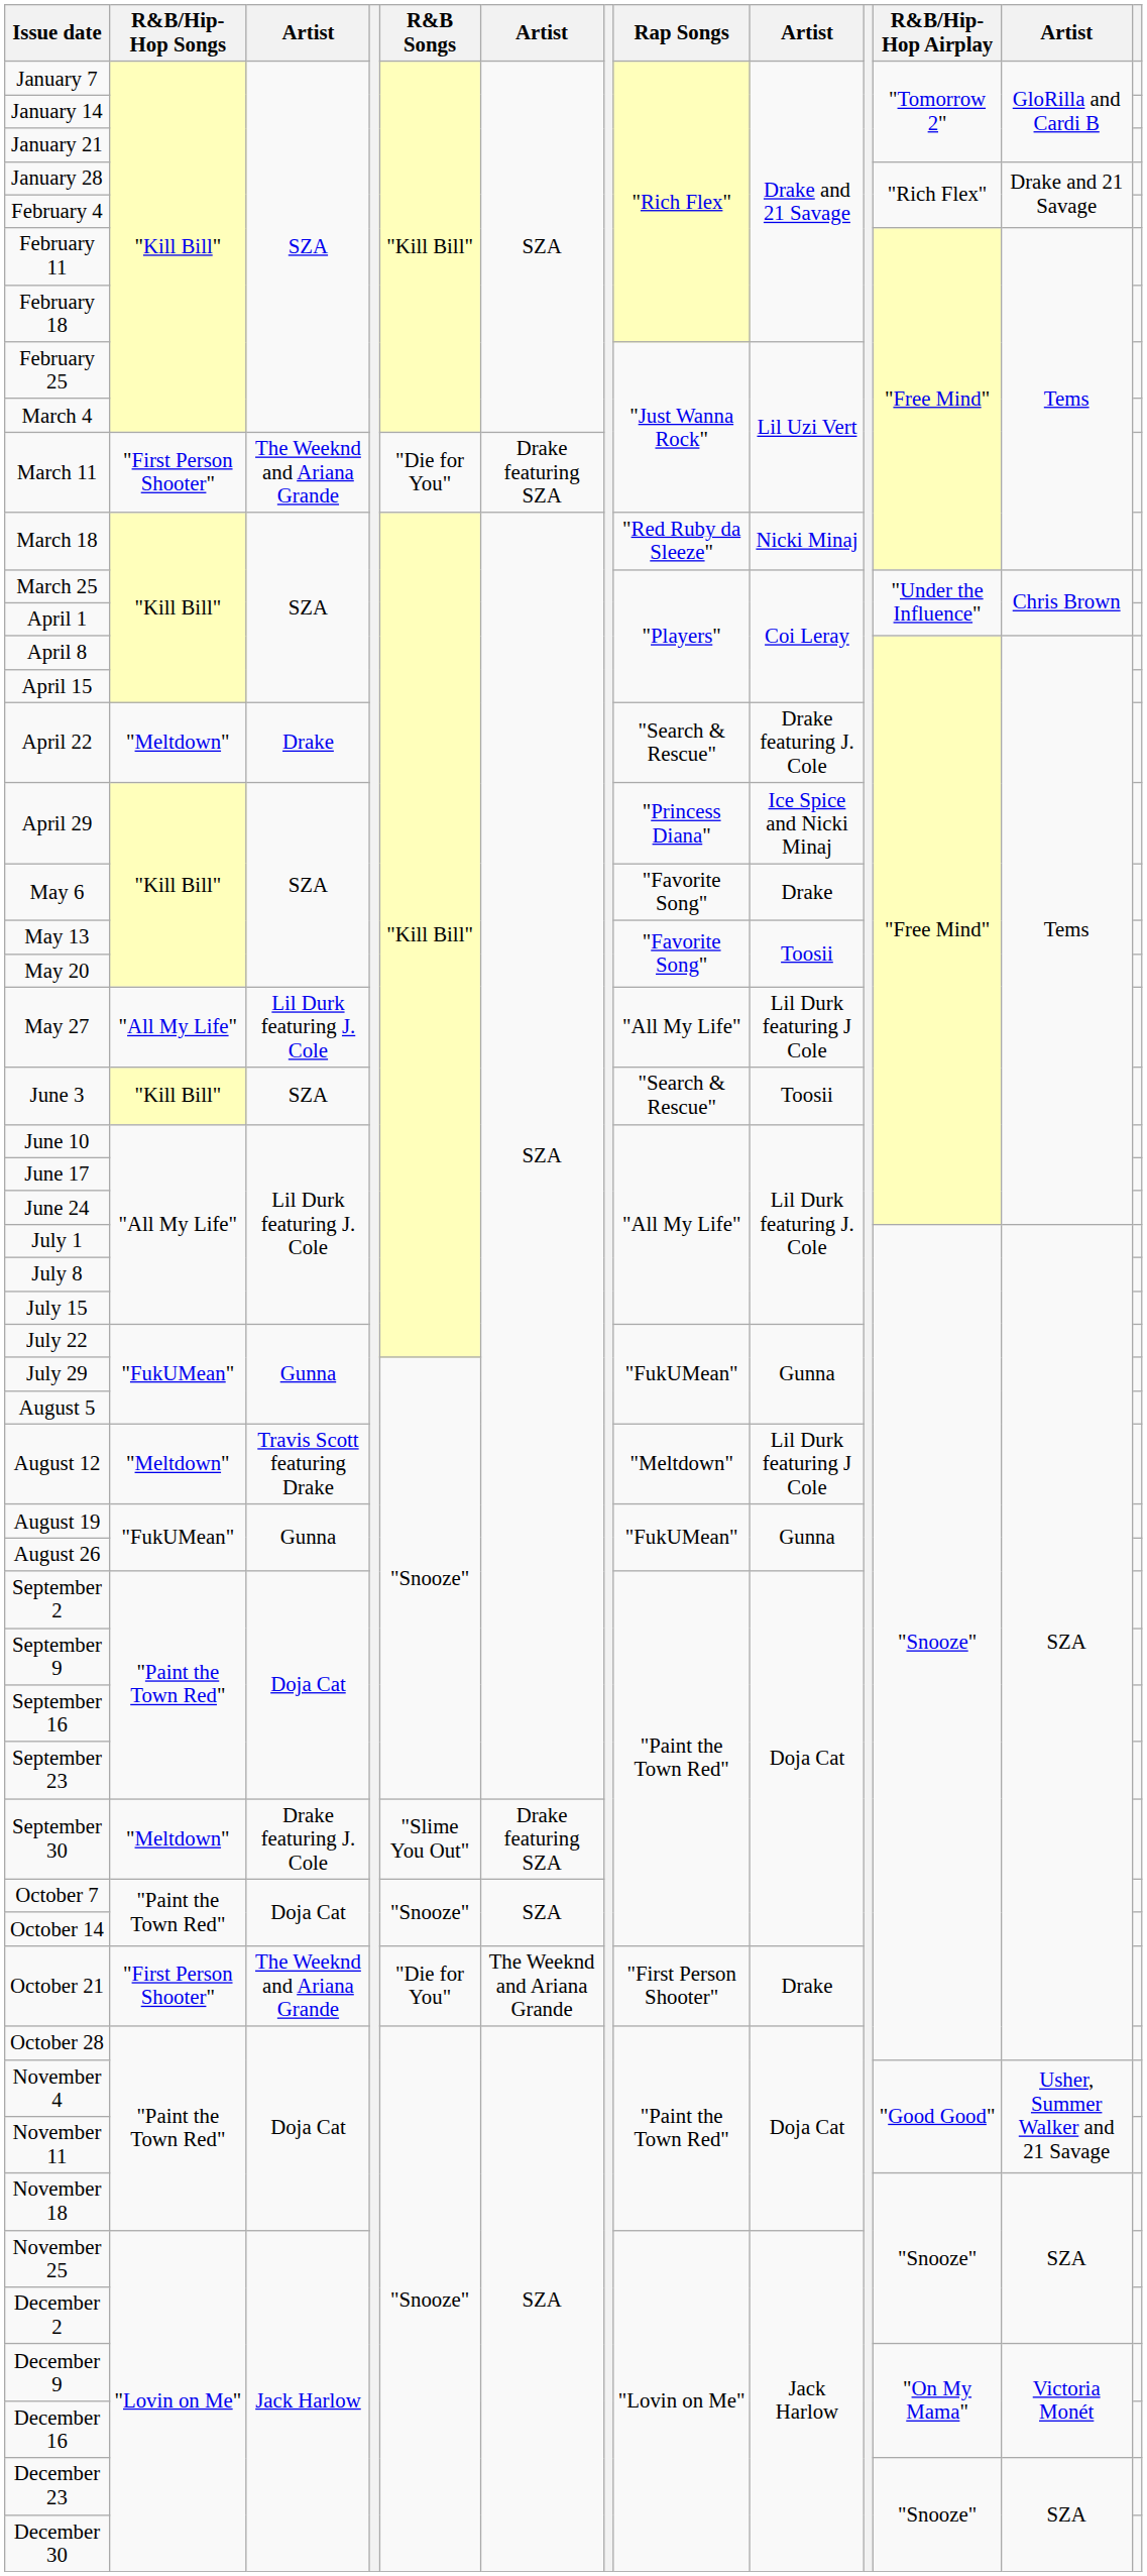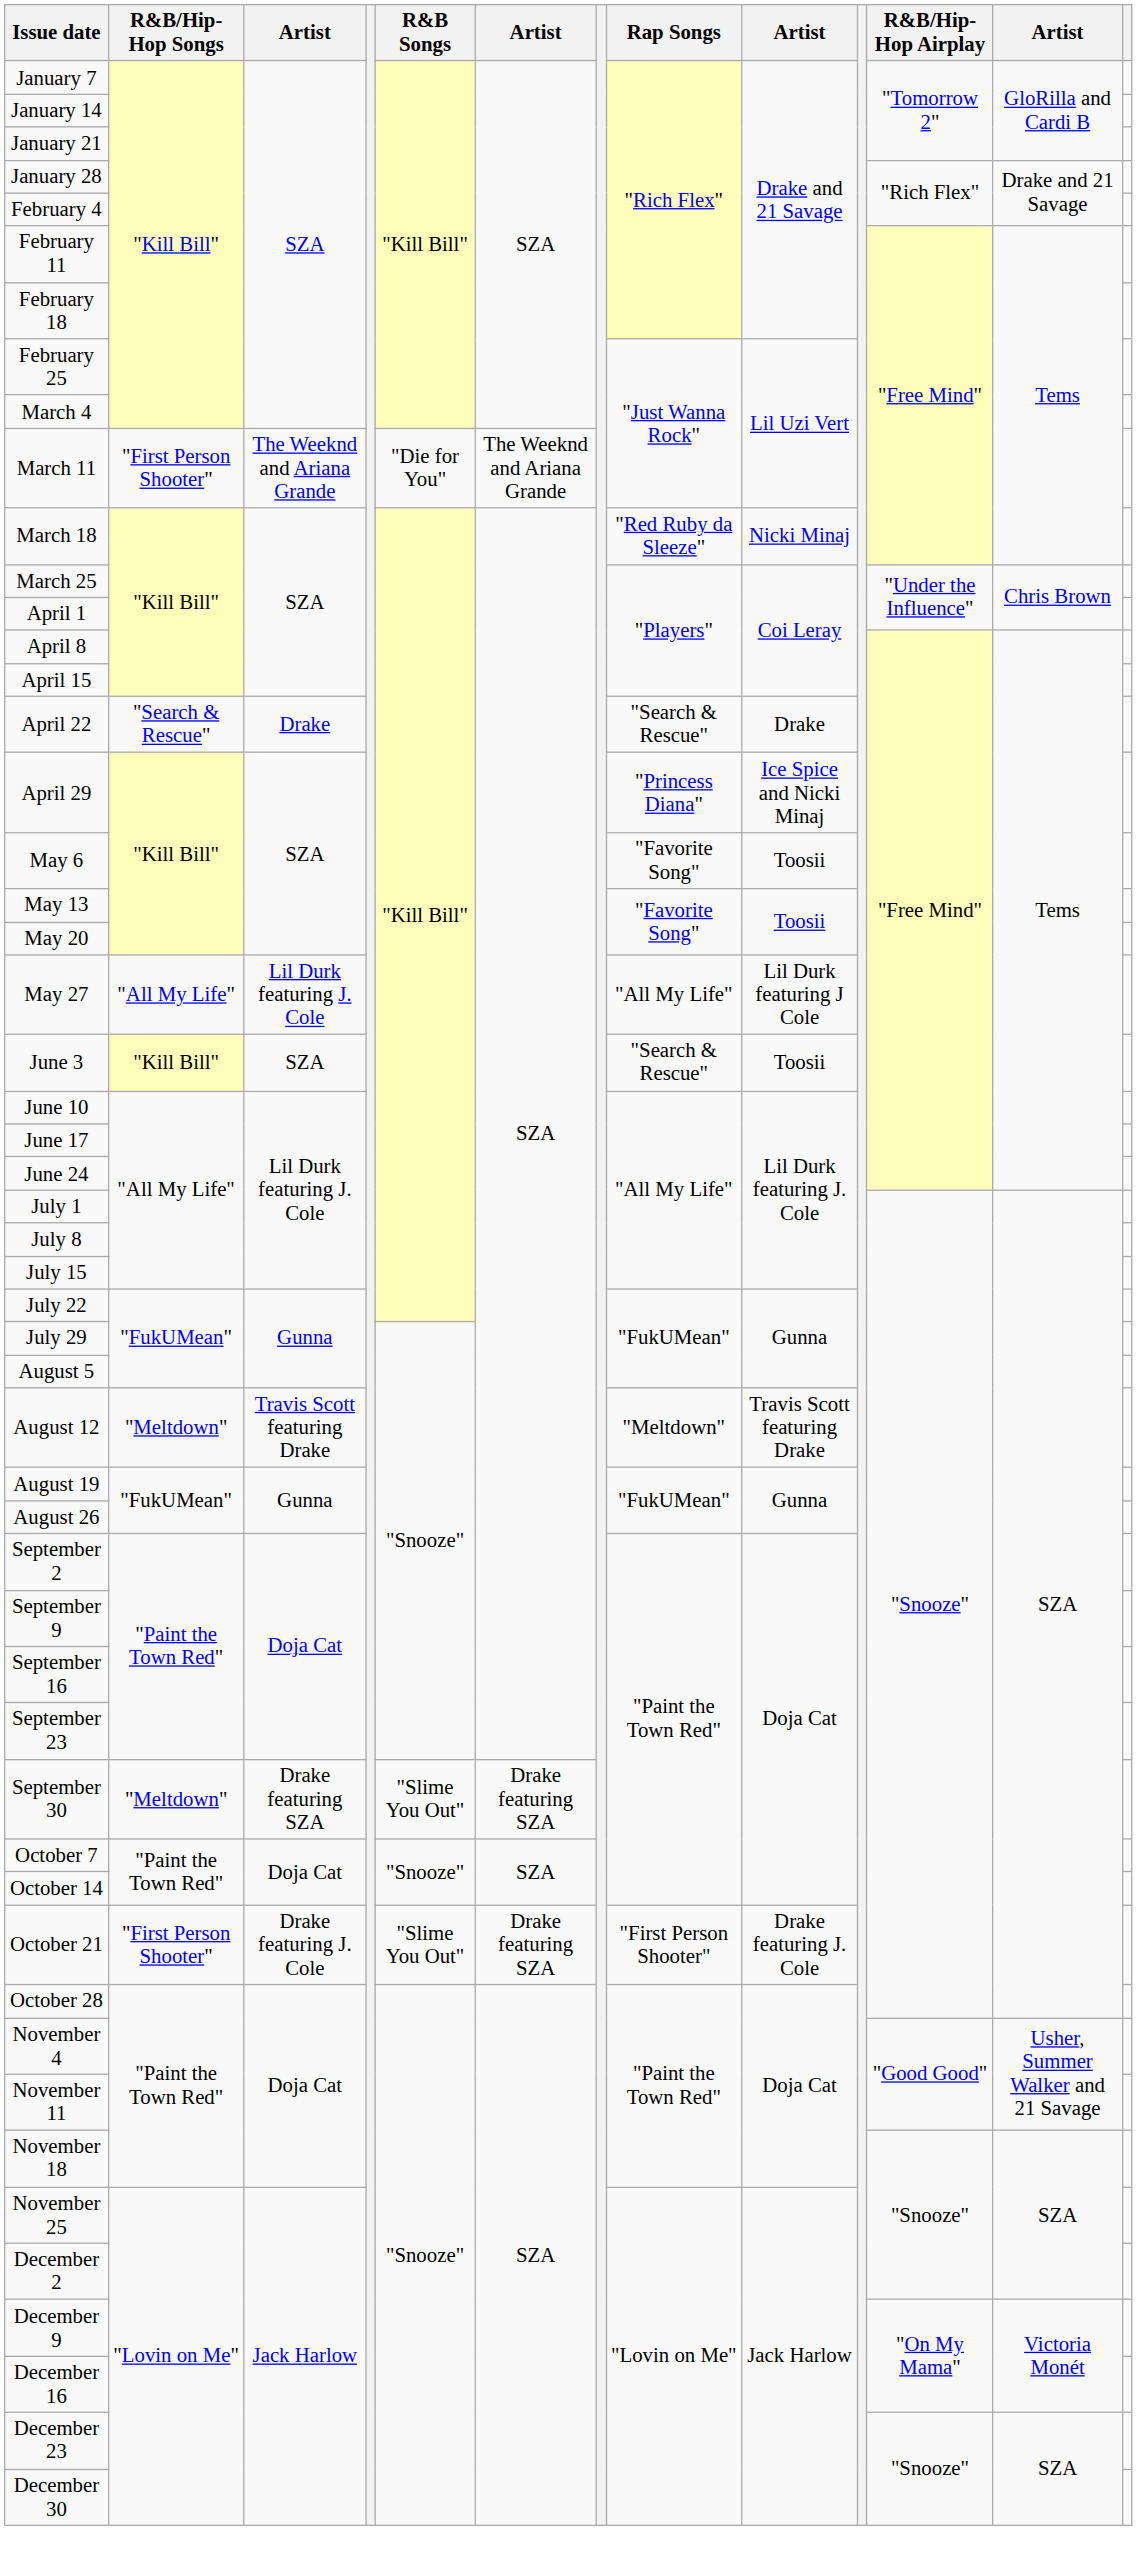March 11 | column 6: Drake featuring SZA -> The Weeknd and Ariana Grande
April 22 | R&B/Hip-Hop Songs: "Meltdown" -> "Search & Rescue"
April 22 | column 9: Drake featuring J. Cole -> Drake
May 6 | column 9: Drake -> Toosii
August 12 | column 9: Lil Durk featuring J Cole -> Travis Scott featuring Drake
September 30 | column 3: Drake featuring J. Cole -> Drake featuring SZA
October 21 | column 3: The Weeknd and Ariana Grande -> Drake featuring J. Cole
October 21 | R&B Songs: "Die for You" -> "Slime You Out"
October 21 | column 6: The Weeknd and Ariana Grande -> Drake featuring SZA
October 21 | column 9: Drake -> Drake featuring J. Cole
